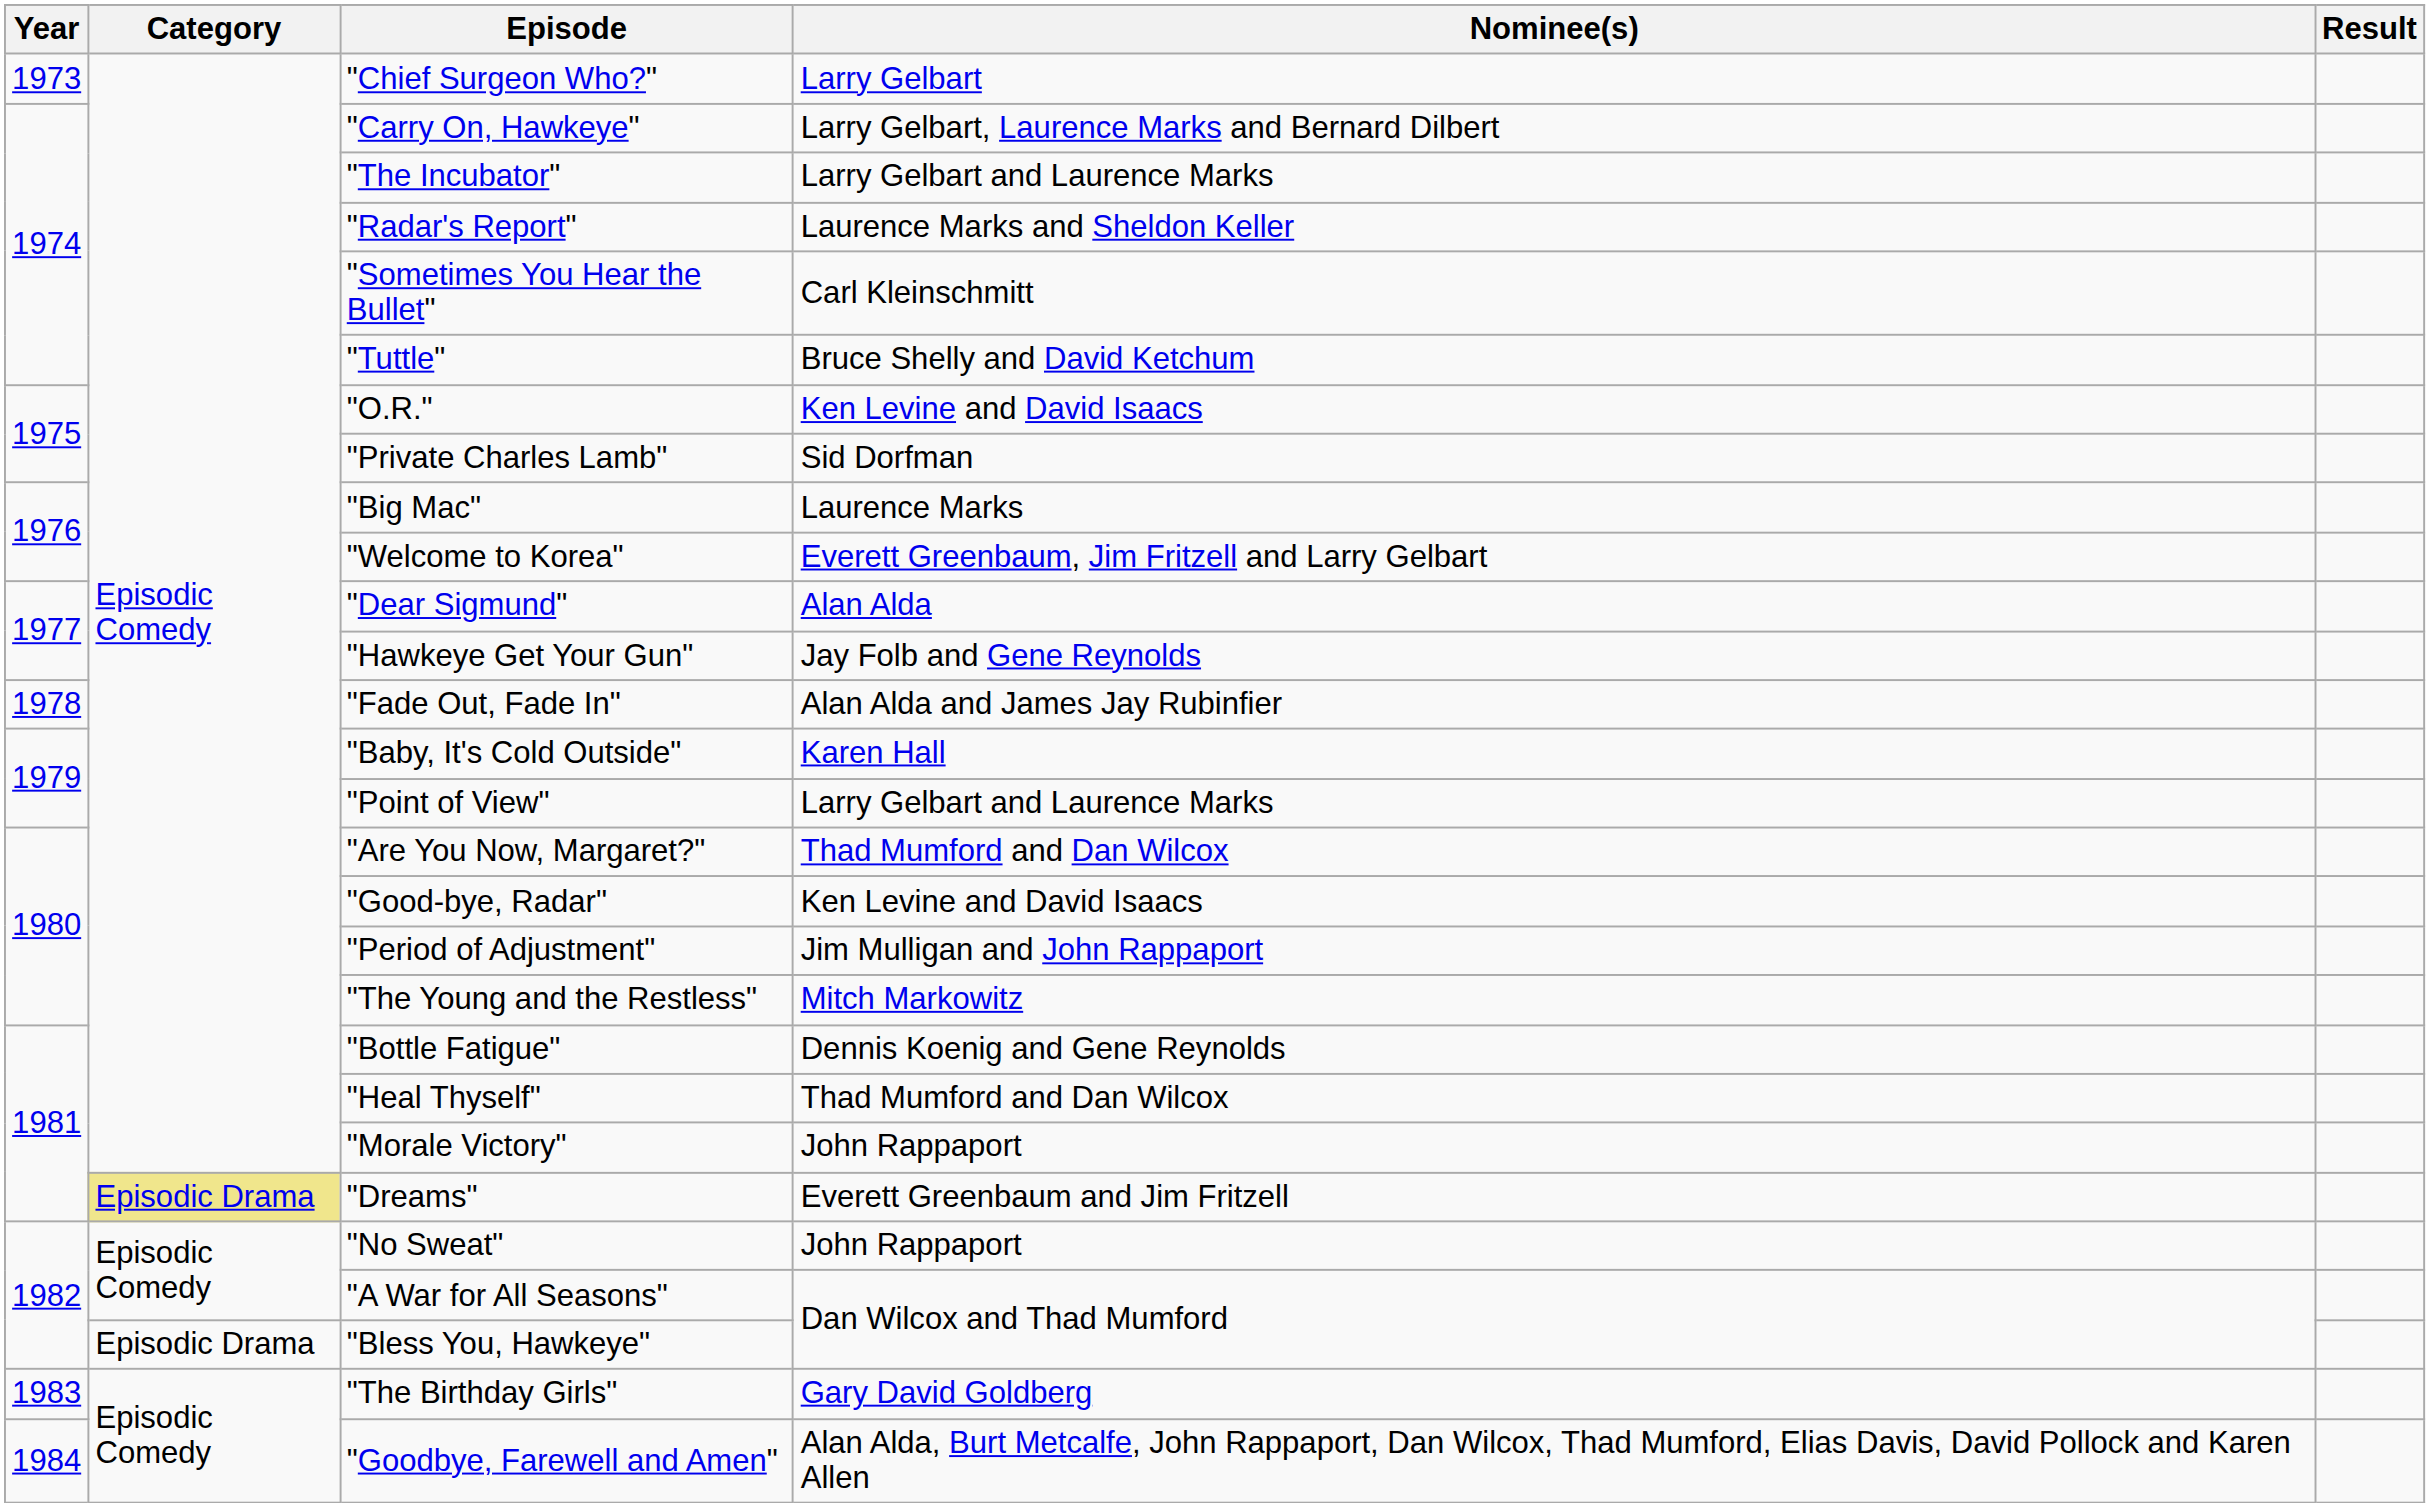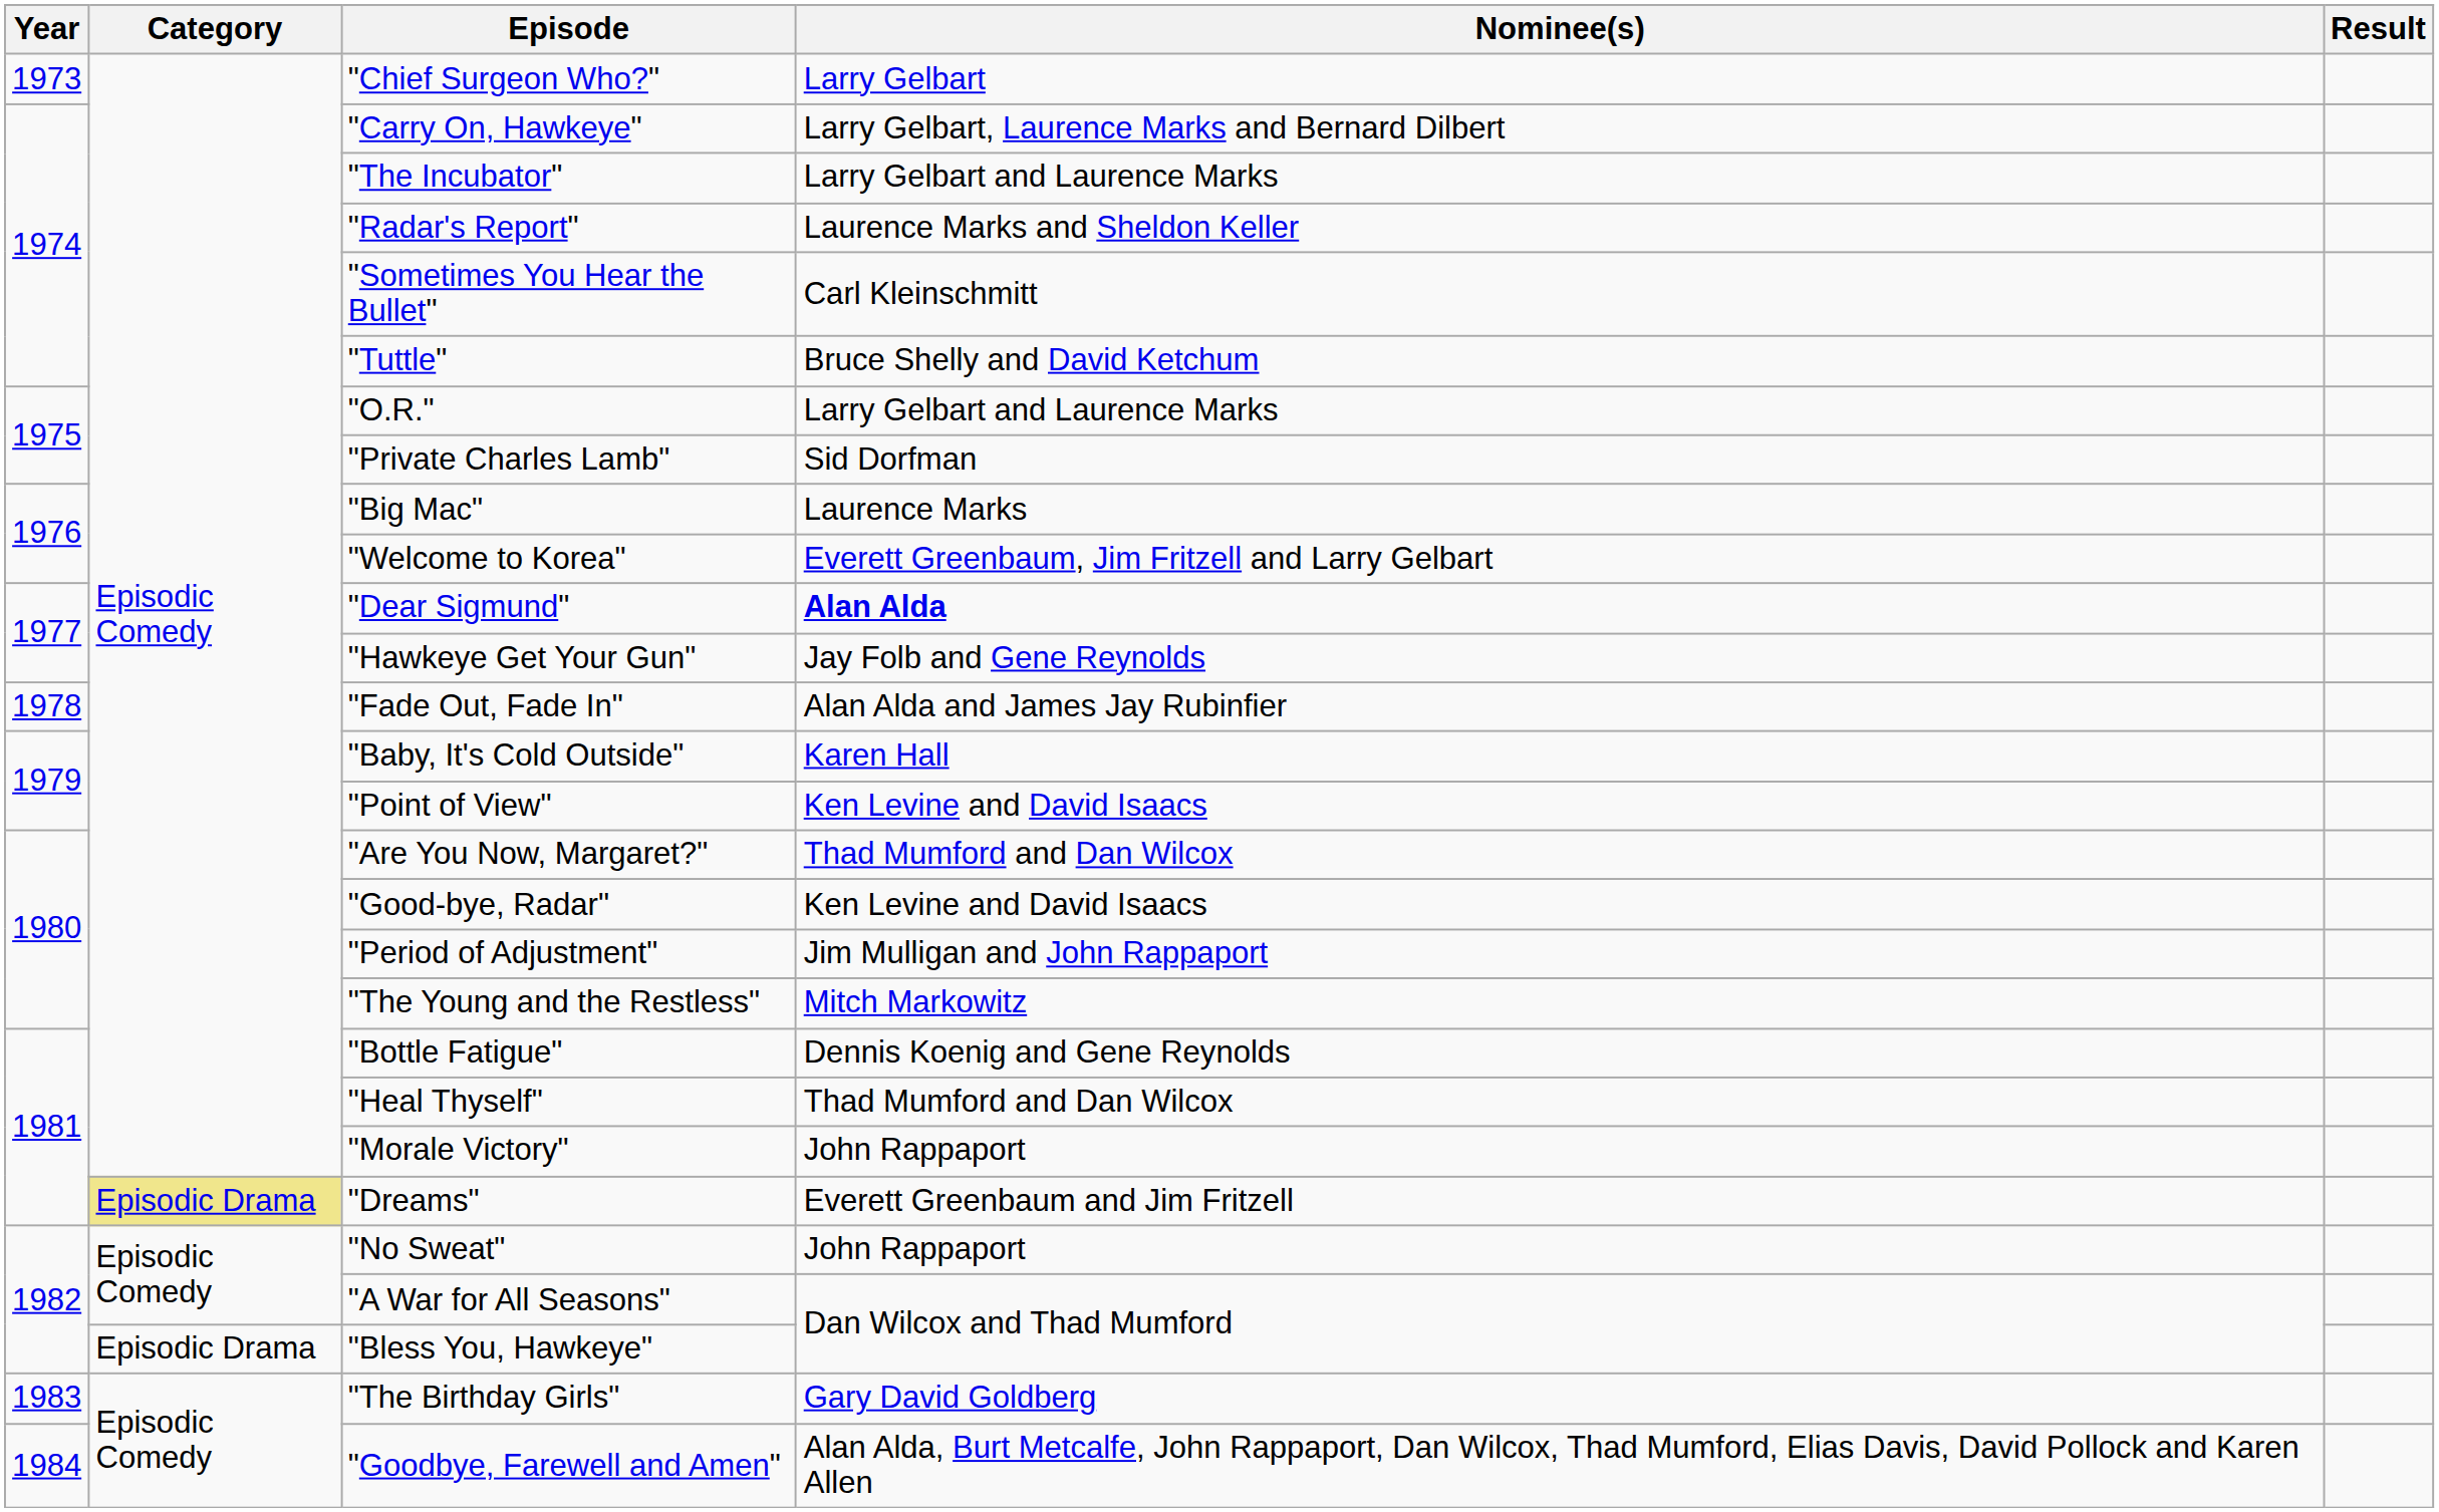"O.R." | Nominee(s): Ken Levine and David Isaacs -> Larry Gelbart and Laurence Marks
"Dear Sigmund" | Nominee(s): normal -> bold
"Point of View" | Nominee(s): Larry Gelbart and Laurence Marks -> Ken Levine and David Isaacs
